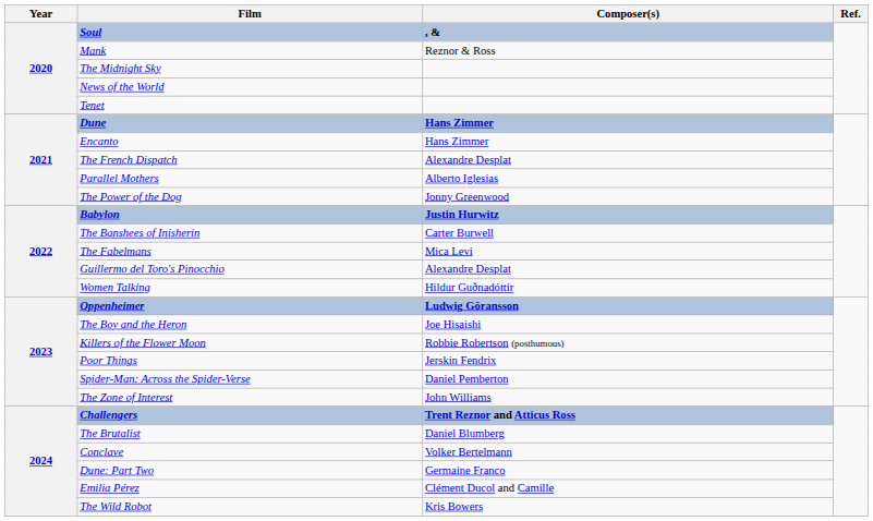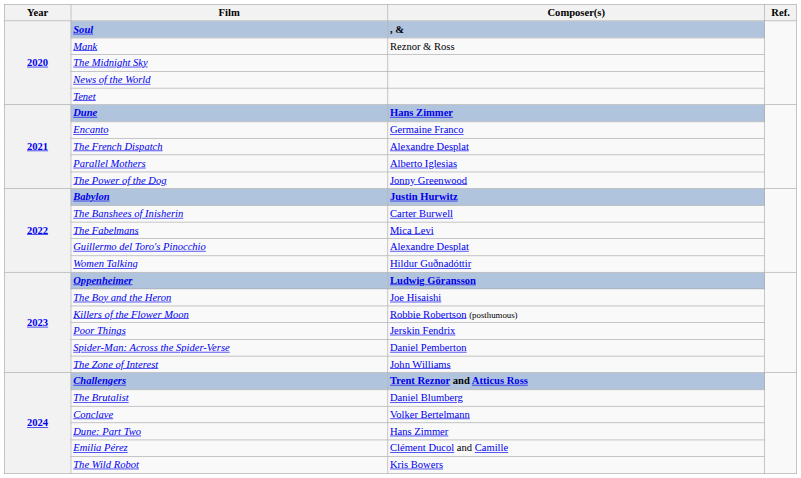Encanto | Composer(s): Hans Zimmer -> Germaine Franco
Dune: Part Two | Composer(s): Germaine Franco -> Hans Zimmer
